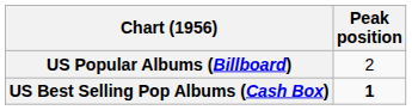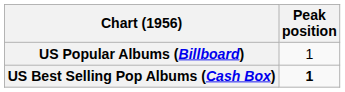US Popular Albums (Billboard) | Peak position: 2 -> 1
